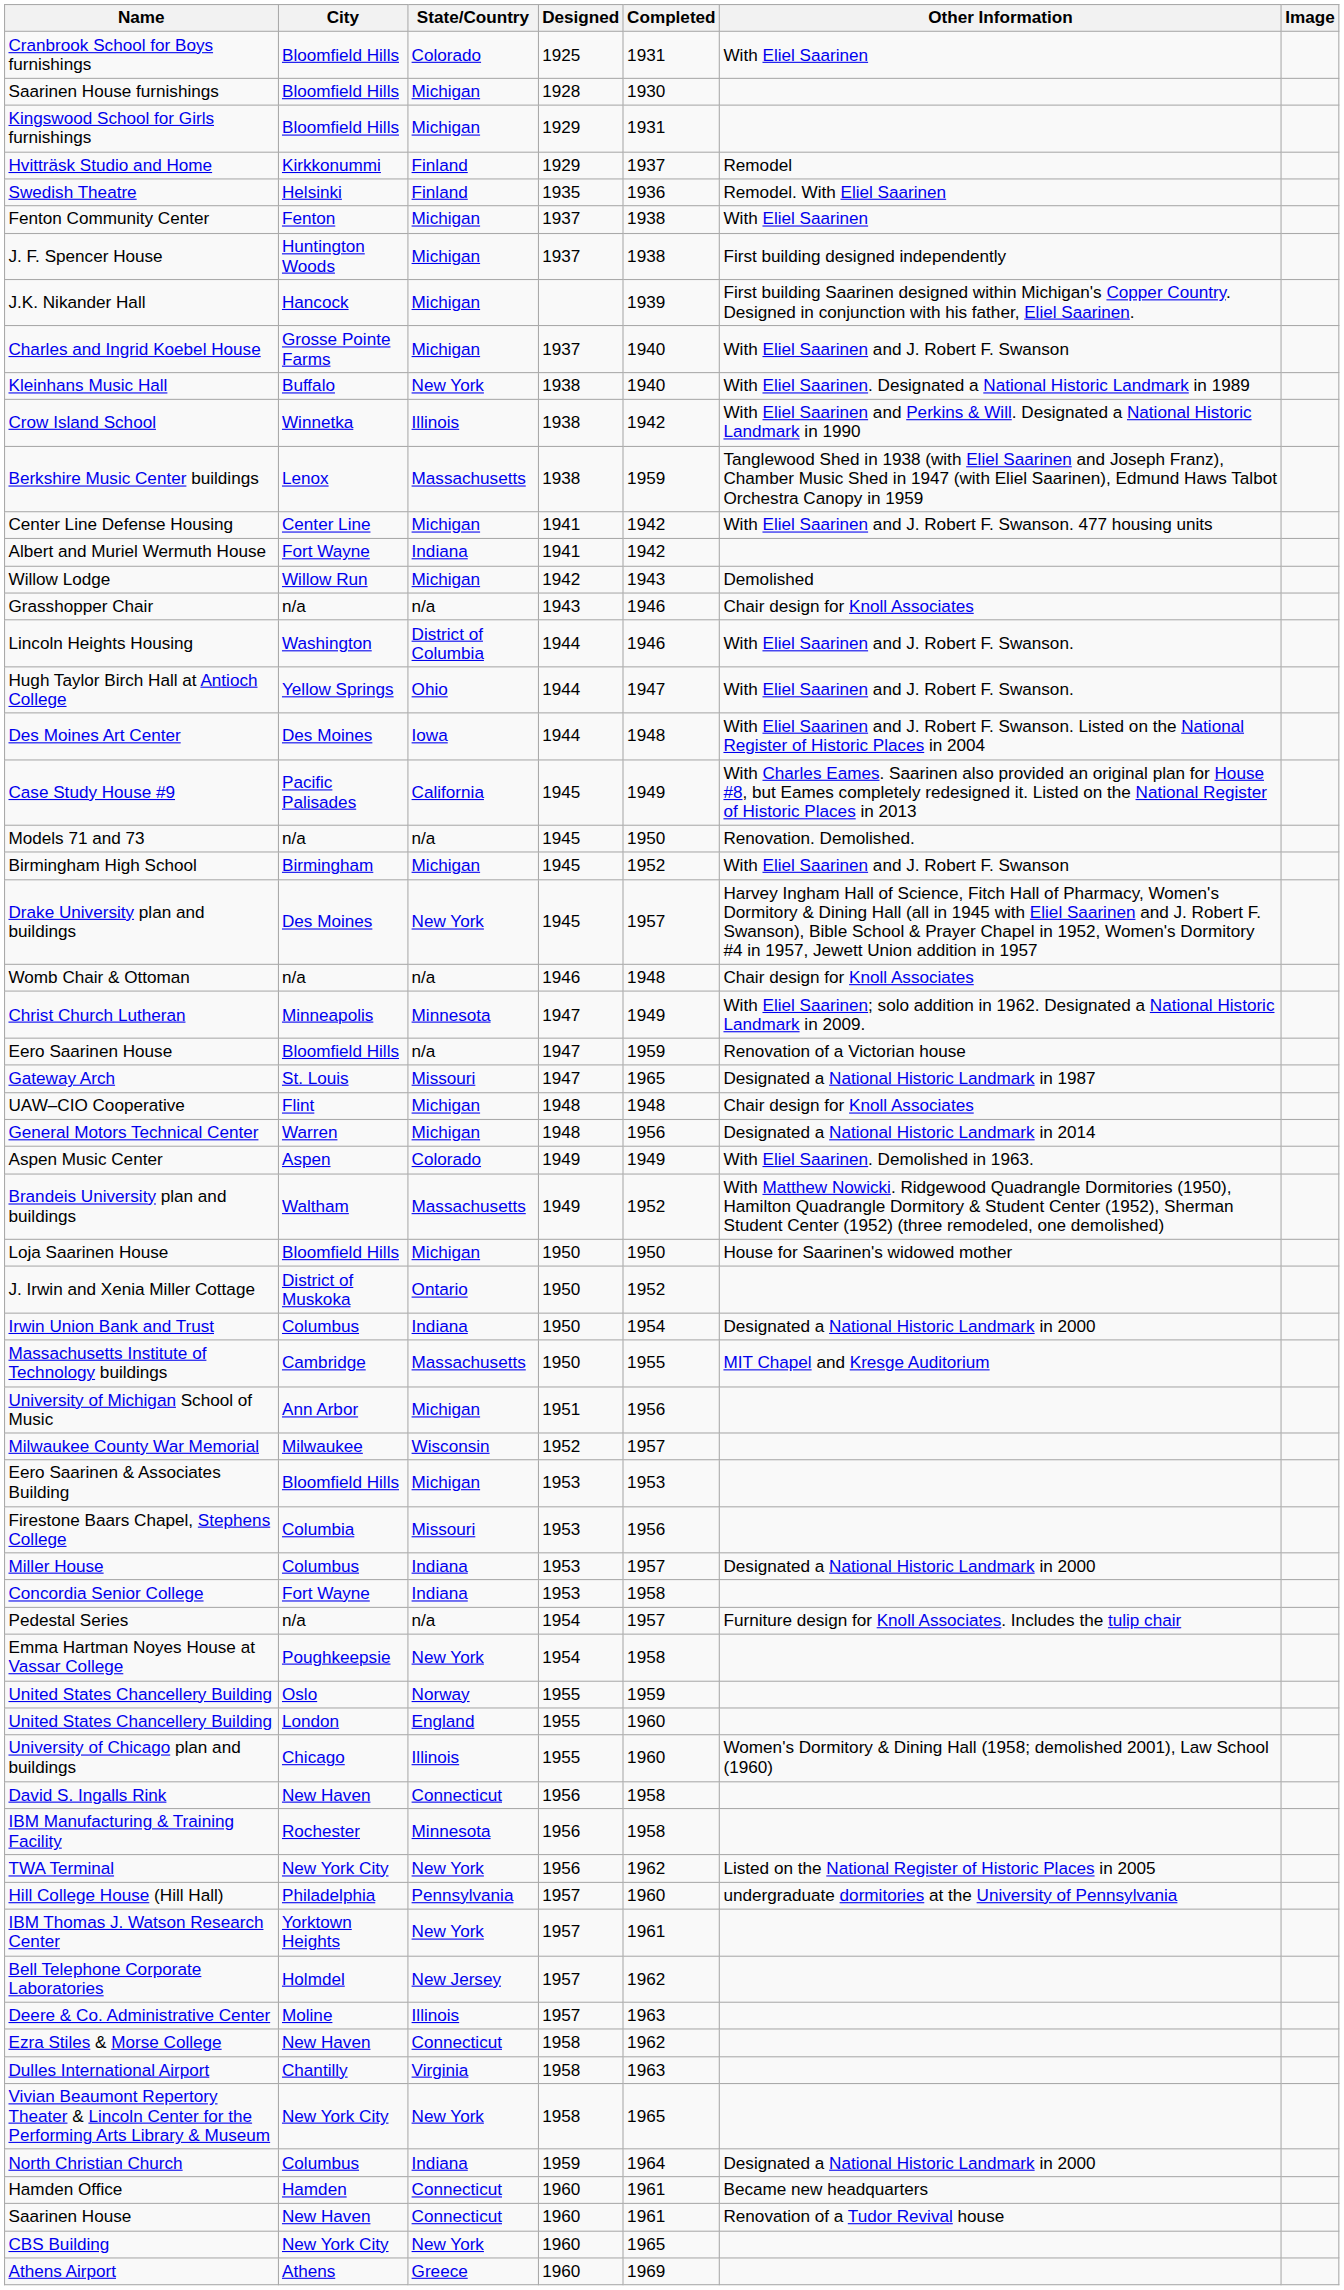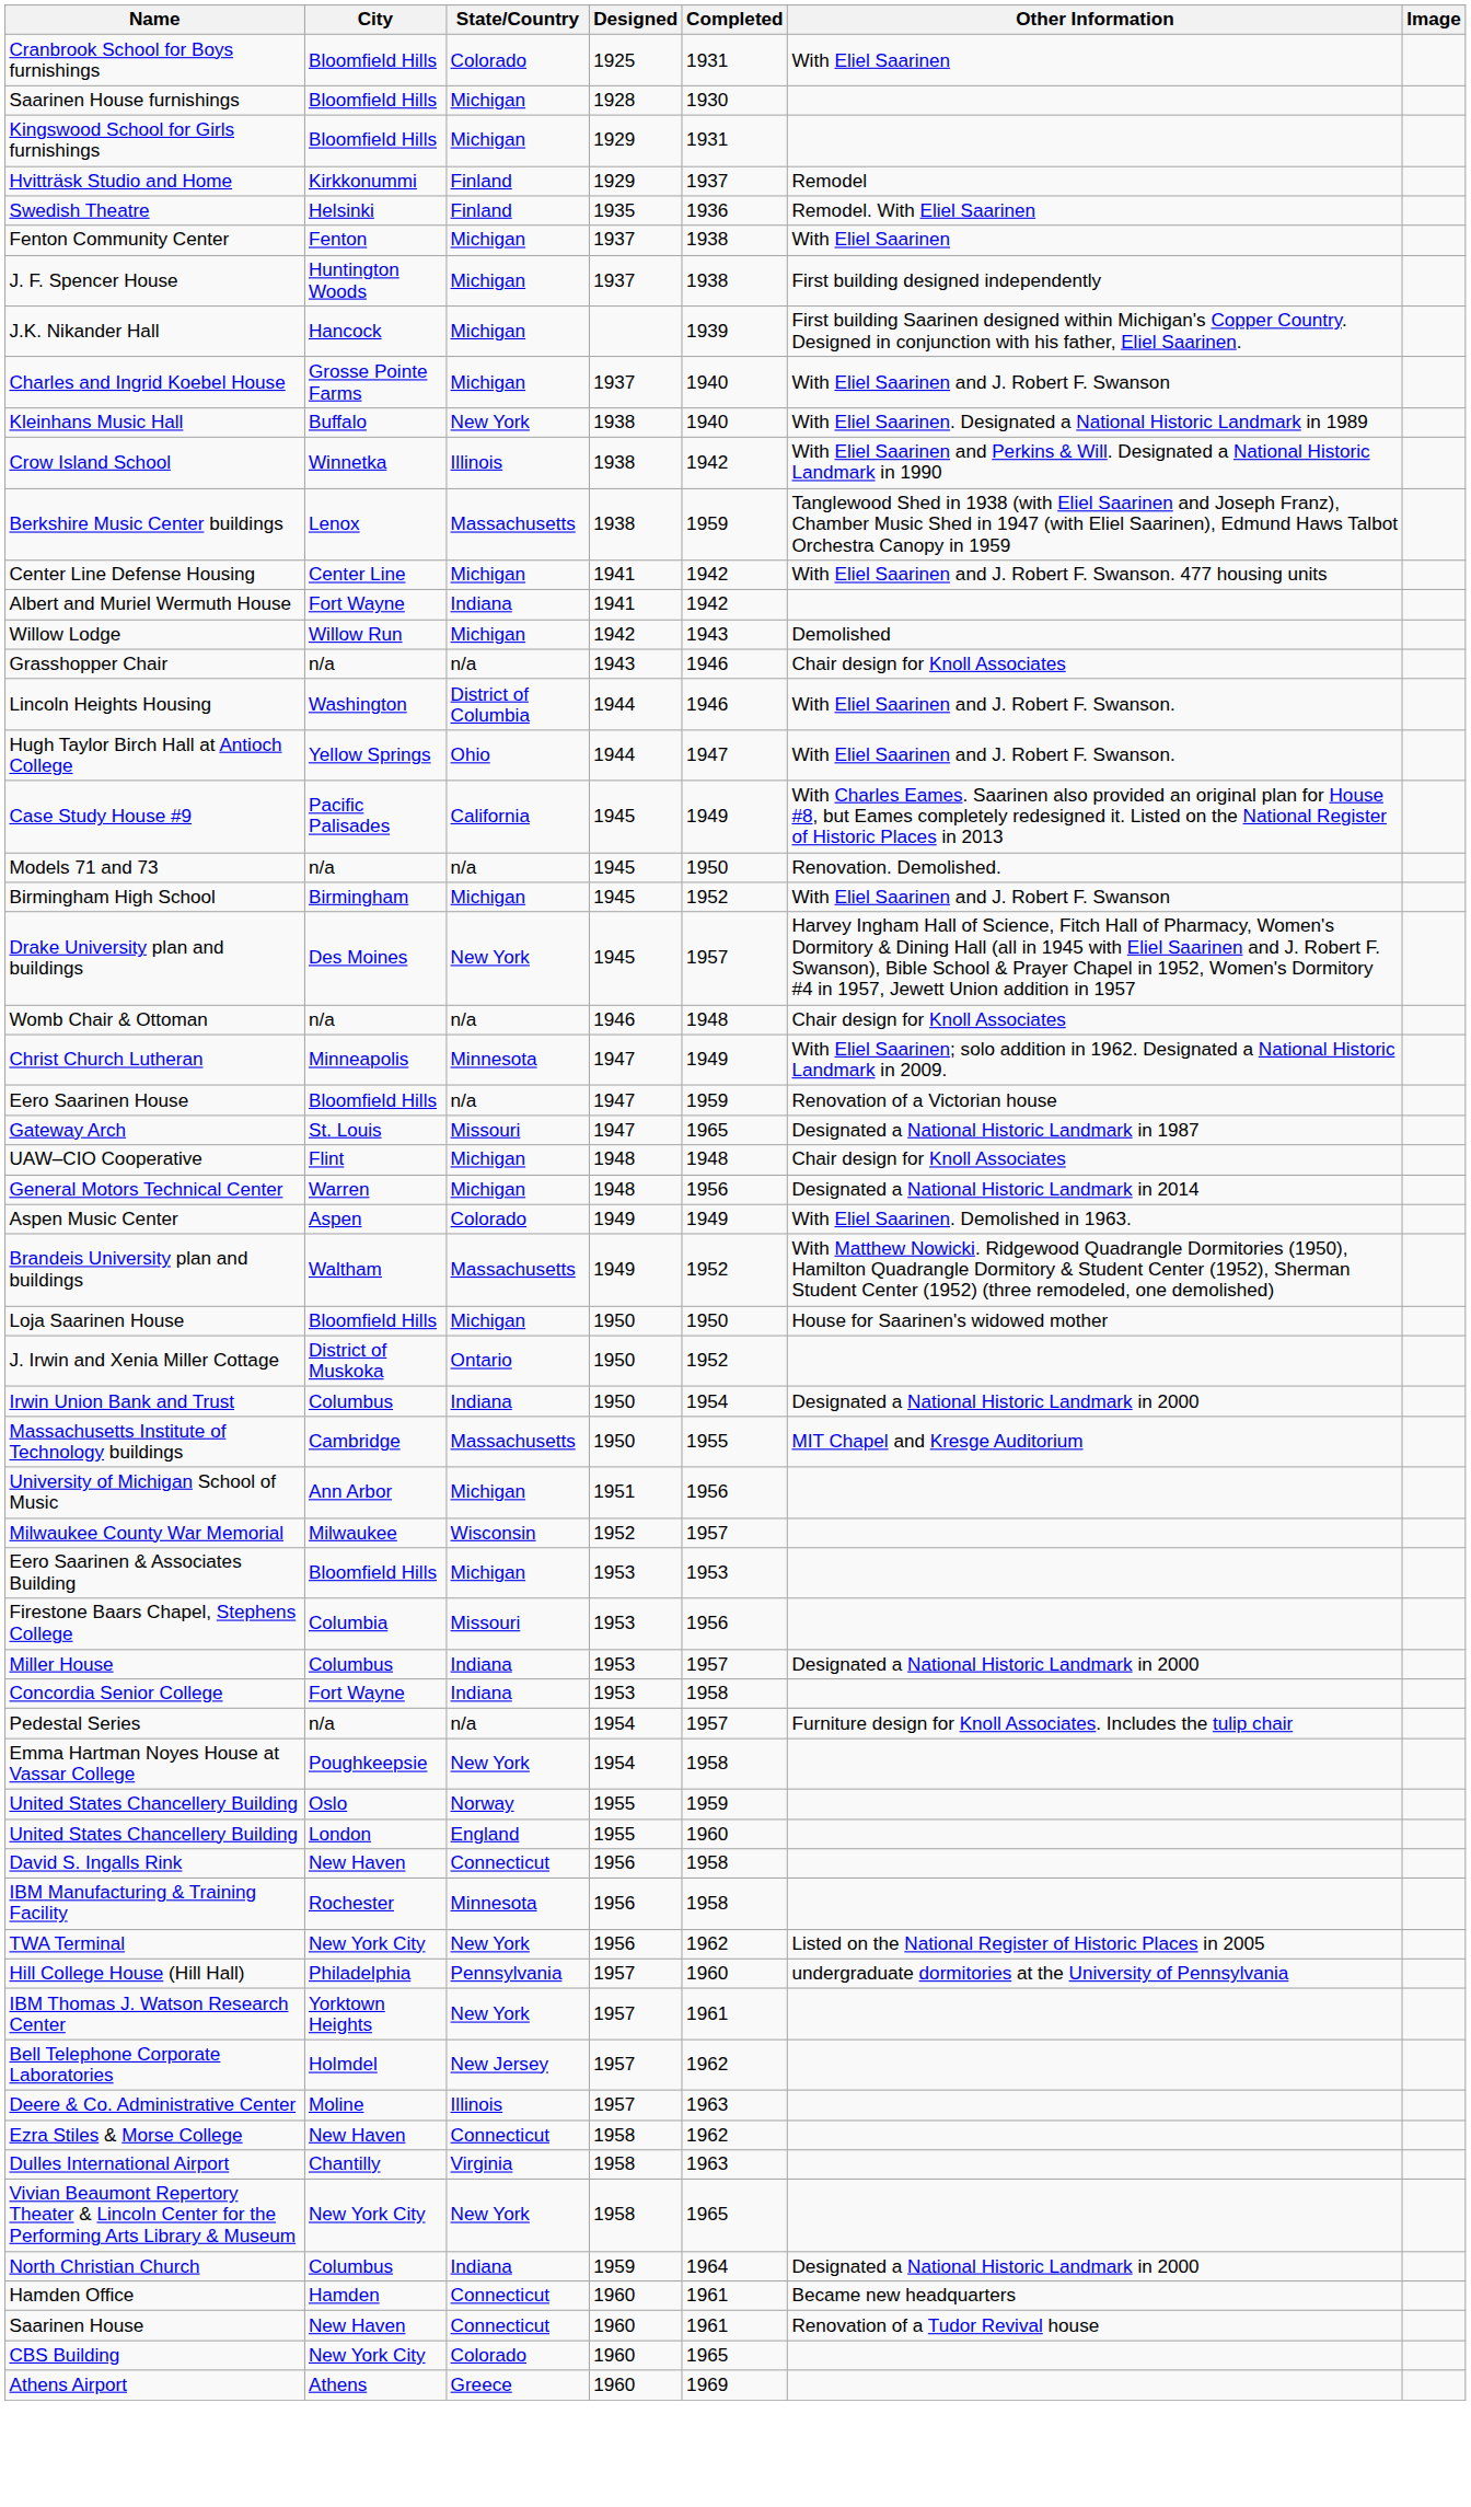- row: Des Moines Art Center | Des Moines | Iowa | 1944 | 1948 | With Eliel Saarinen and J. Robert F. Swanson. Listed on the National Register of Historic Places in 2004
- row: University of Chicago plan and buildings | Chicago | Illinois | 1955 | 1960 | Women's Dormitory & Dining Hall (1958; demolished 2001), Law School (1960)
CBS Building | State/Country: New York -> Colorado
